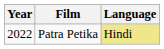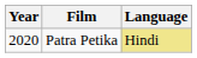Patra Petika | Year: 2022 -> 2020
